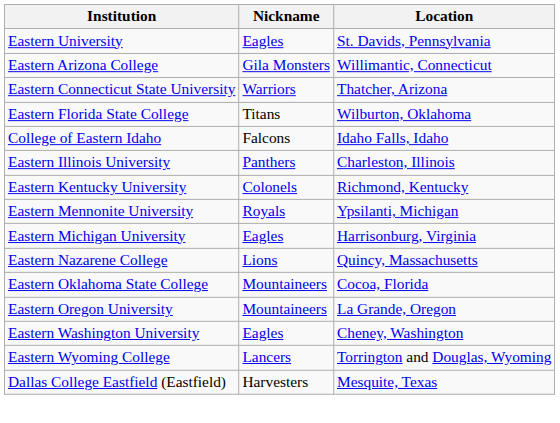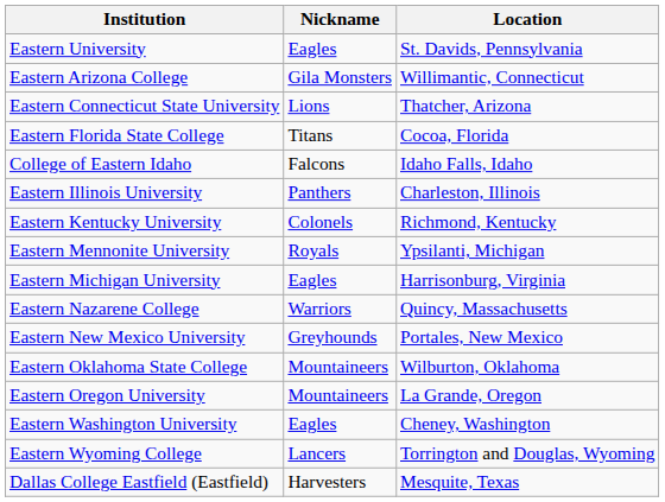Eastern Connecticut State University | Nickname: Warriors -> Lions
Eastern Florida State College | Location: Wilburton, Oklahoma -> Cocoa, Florida
Eastern Nazarene College | Nickname: Lions -> Warriors
+ row: Eastern New Mexico University | Greyhounds | Portales, New Mexico
Eastern Oklahoma State College | Location: Cocoa, Florida -> Wilburton, Oklahoma
